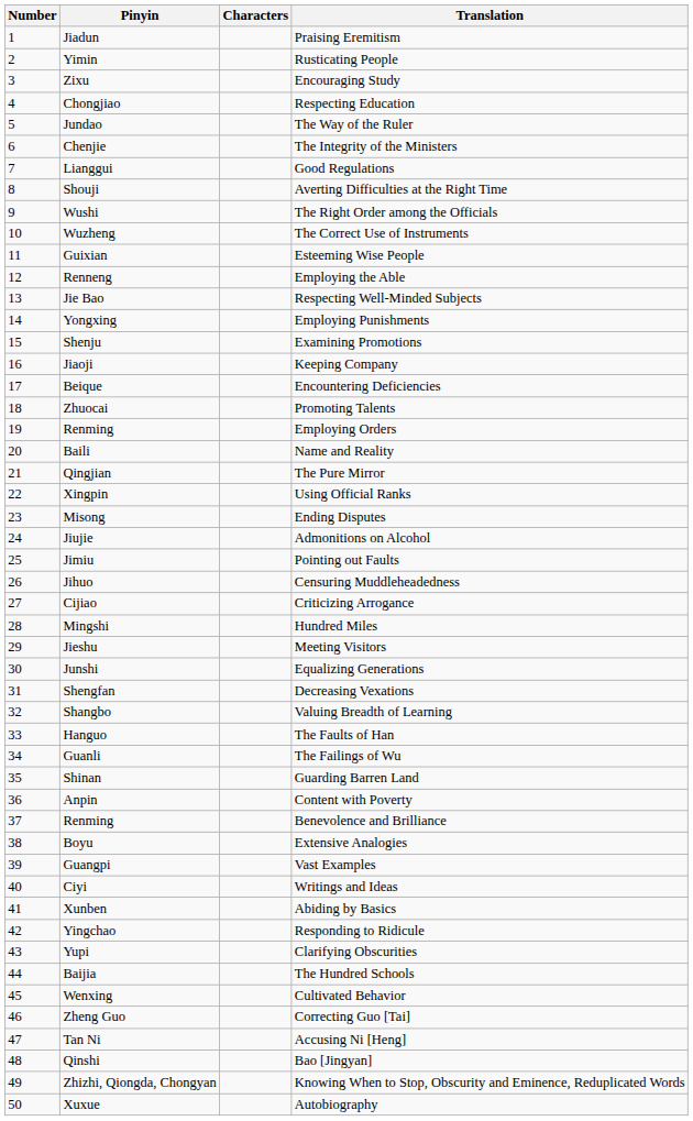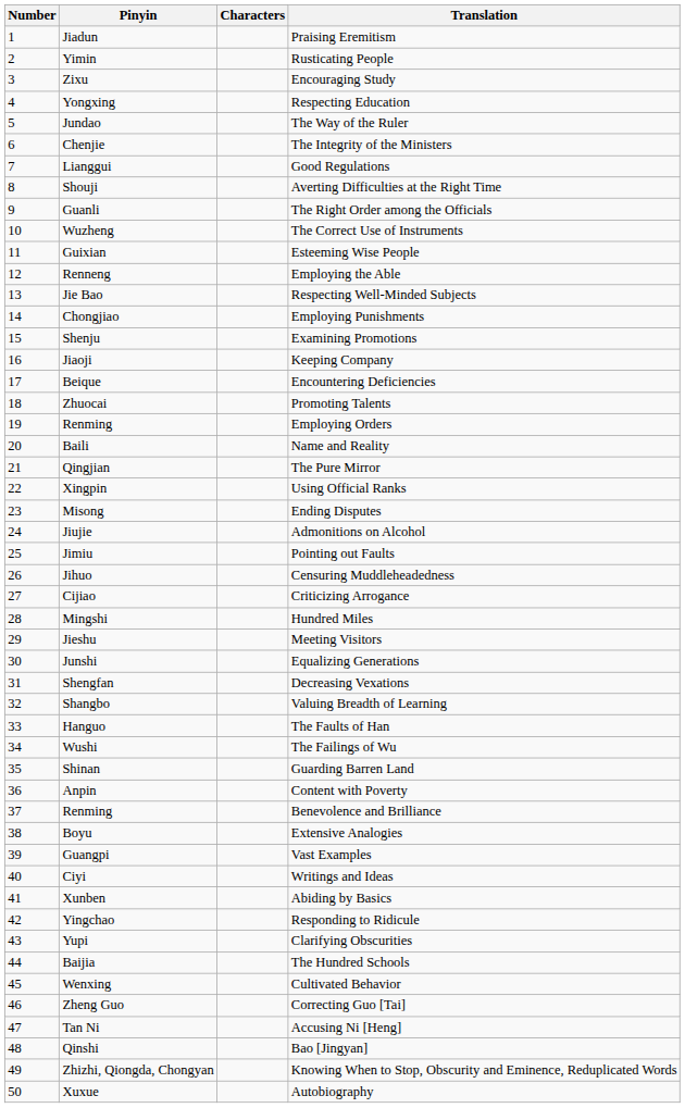Respecting Education | Pinyin: Chongjiao -> Yongxing
The Right Order among the Officials | Pinyin: Wushi -> Guanli
Employing Punishments | Pinyin: Yongxing -> Chongjiao
The Failings of Wu | Pinyin: Guanli -> Wushi
